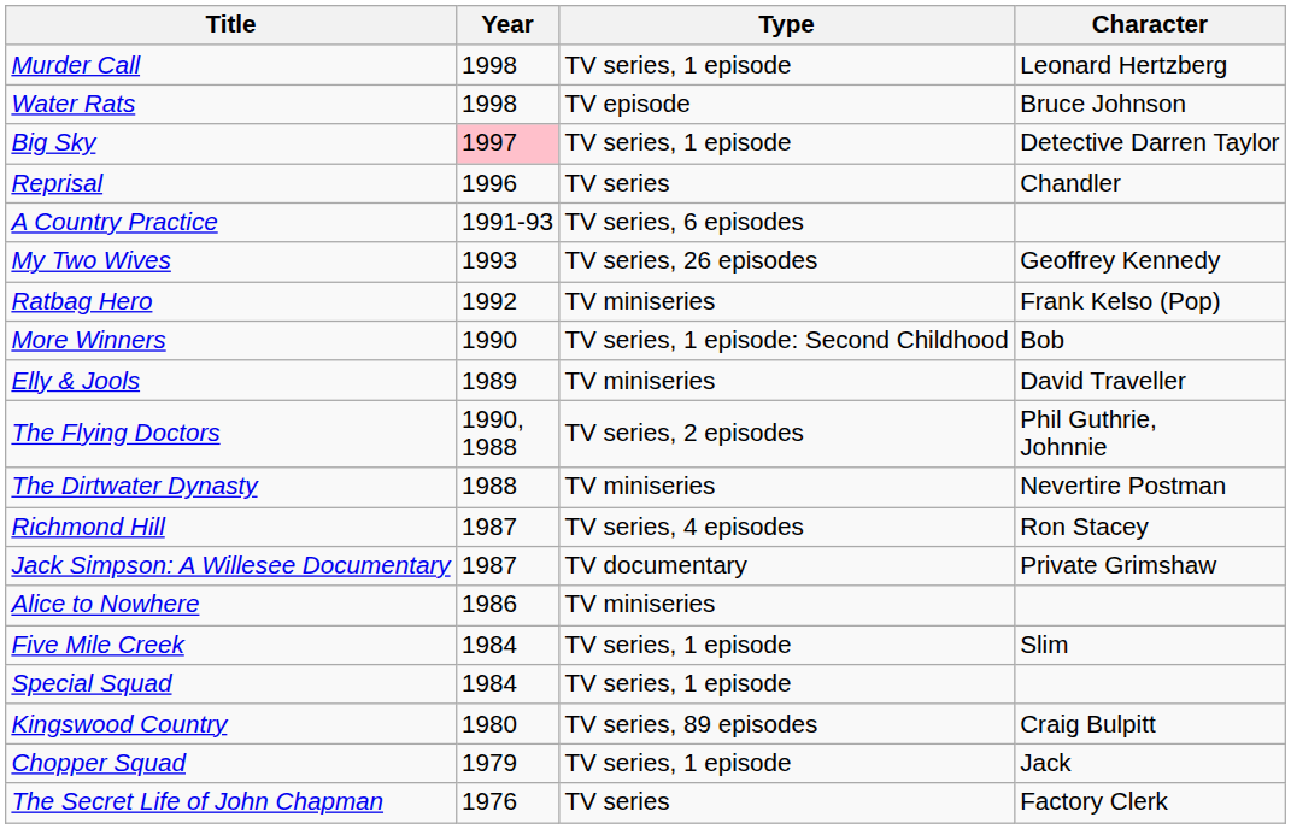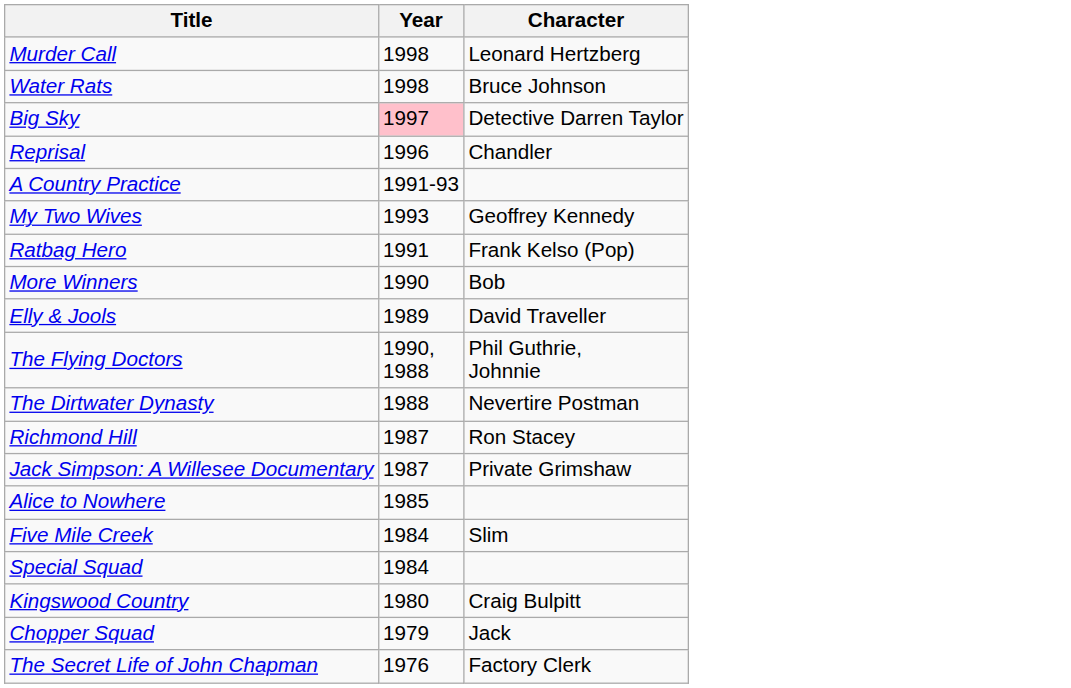- column: Type | TV series, 1 episode | TV episode | TV series, 1 episode | TV series | TV series, 6 episodes | TV series, 26 episodes | TV miniseries | TV series, 1 episode: Second Childhood | TV miniseries | TV series, 2 episodes | TV miniseries | TV series, 4 episodes | TV documentary | TV miniseries | TV series, 1 episode | TV series, 1 episode | TV series, 89 episodes | TV series, 1 episode | TV series
Ratbag Hero | Year: 1992 -> 1991
Alice to Nowhere | Year: 1986 -> 1985
